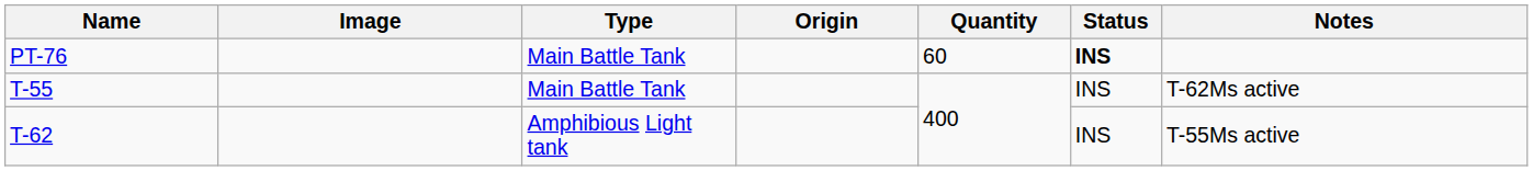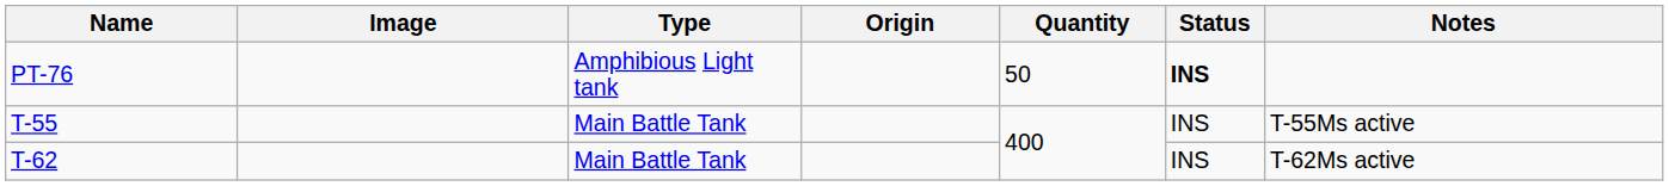PT-76 | Type: Main Battle Tank -> Amphibious Light tank
PT-76 | Quantity: 60 -> 50
T-55 | Notes: T-62Ms active -> T-55Ms active
T-62 | Type: Amphibious Light tank -> Main Battle Tank
T-62 | Notes: T-55Ms active -> T-62Ms active
